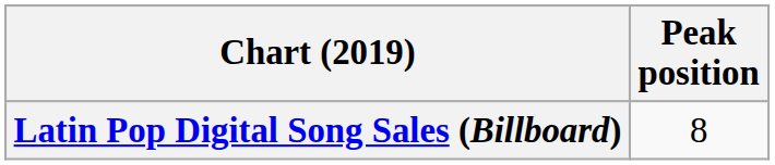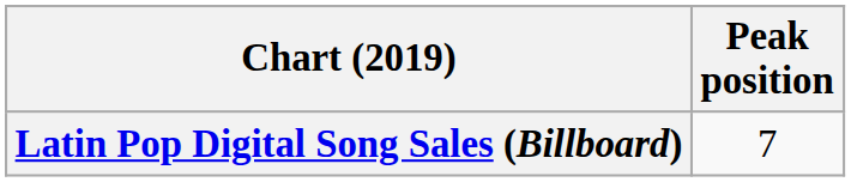Latin Pop Digital Song Sales (Billboard) | Peak position: 8 -> 7
